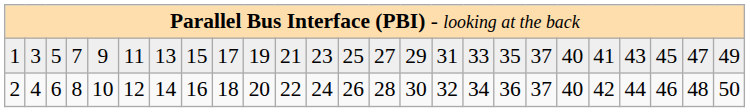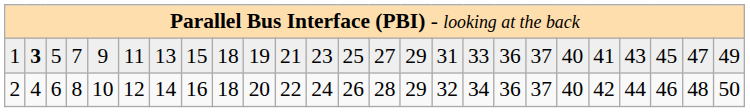1 | column 2: normal -> bold
1 | column 9: 17 -> 18
1 | column 18: 35 -> 36
2 | column 15: 30 -> 29
